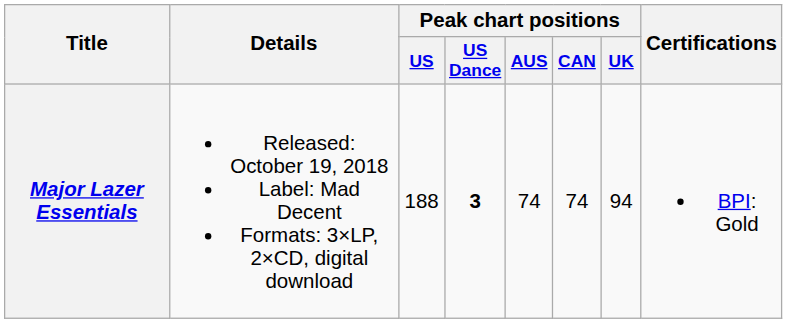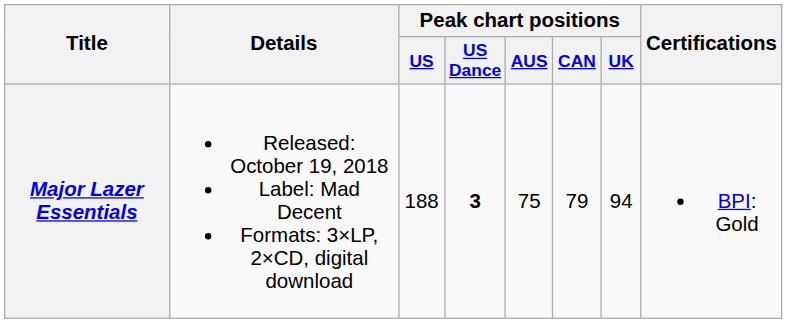Major Lazer Essentials | Peak chart positions / AUS: 74 -> 75
Major Lazer Essentials | Peak chart positions / CAN: 74 -> 79
